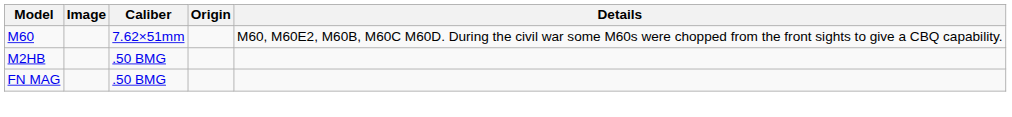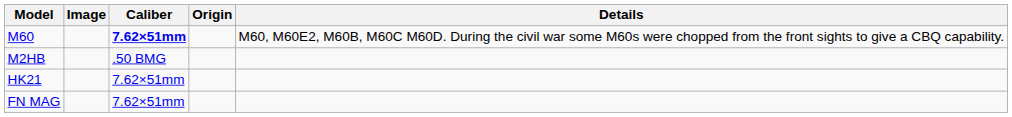M60 | Caliber: normal -> bold
+ row: HK21 | 7.62×51mm
FN MAG | Caliber: .50 BMG -> 7.62×51mm
